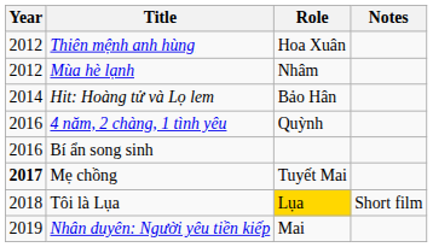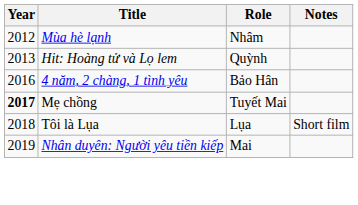- row: 2012 | Thiên mệnh anh hùng | Hoa Xuân
Hit: Hoàng tử và Lọ lem | Year: 2014 -> 2013
Hit: Hoàng tử và Lọ lem | Role: Bảo Hân -> Quỳnh
4 năm, 2 chàng, 1 tình yêu | Role: Quỳnh -> Bảo Hân
- row: 2016 | Bí ẩn song sinh
Tôi là Lụa | Role: gold background -> no background
